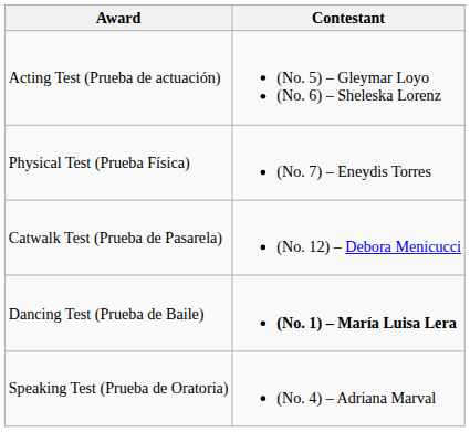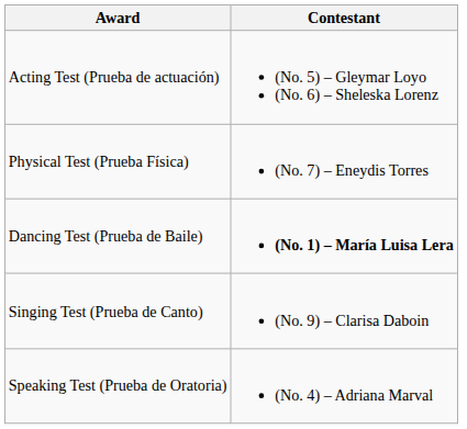- row: Catwalk Test (Prueba de Pasarela) | (No. 12) – Debora Menicucci
+ row: Singing Test (Prueba de Canto) | (No. 9) – Clarisa Daboin
